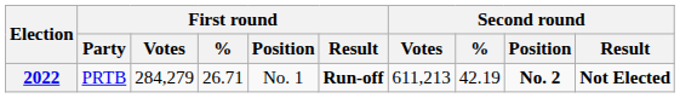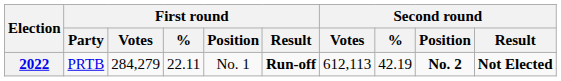2022 | First round / %: 26.71 -> 22.11
2022 | Second round / Votes: 611,213 -> 612,113
